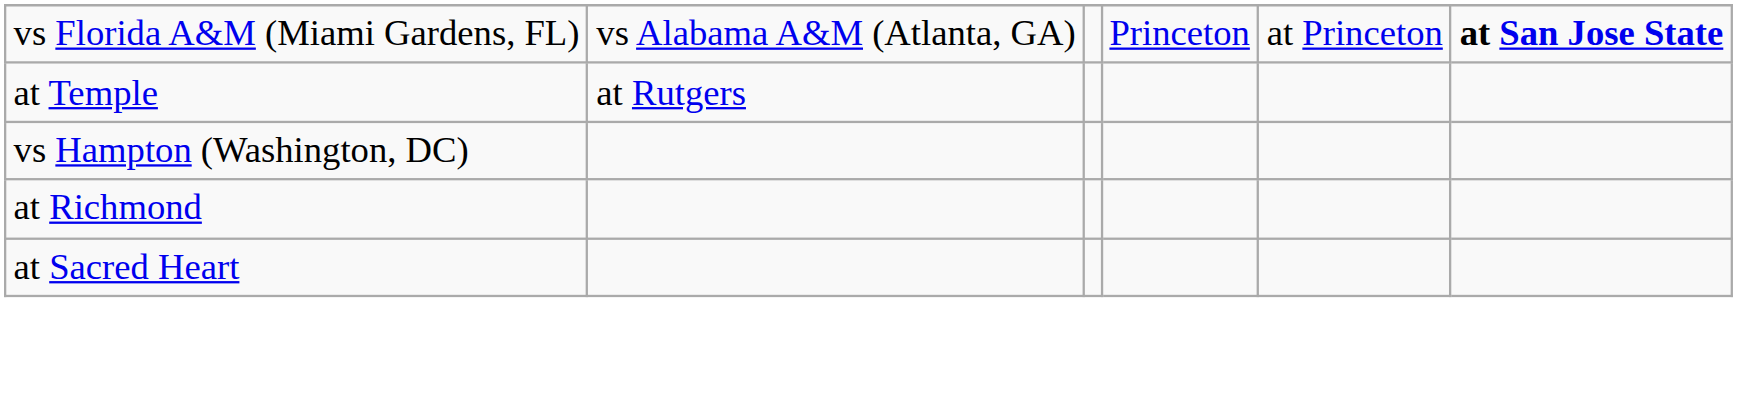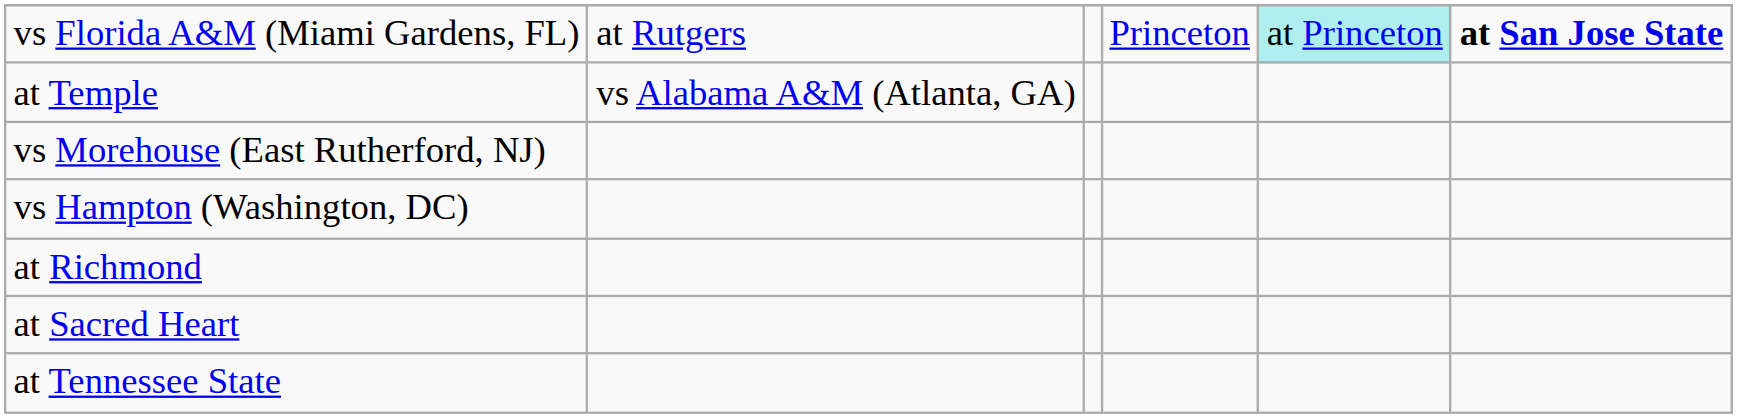vs Florida A&M (Miami Gardens, FL) | column 2: vs Alabama A&M (Atlanta, GA) -> at Rutgers
vs Florida A&M (Miami Gardens, FL) | column 5: no background -> paleturquoise background
at Temple | column 2: at Rutgers -> vs Alabama A&M (Atlanta, GA)
+ row: vs Morehouse (East Rutherford, NJ)
+ row: at Tennessee State
